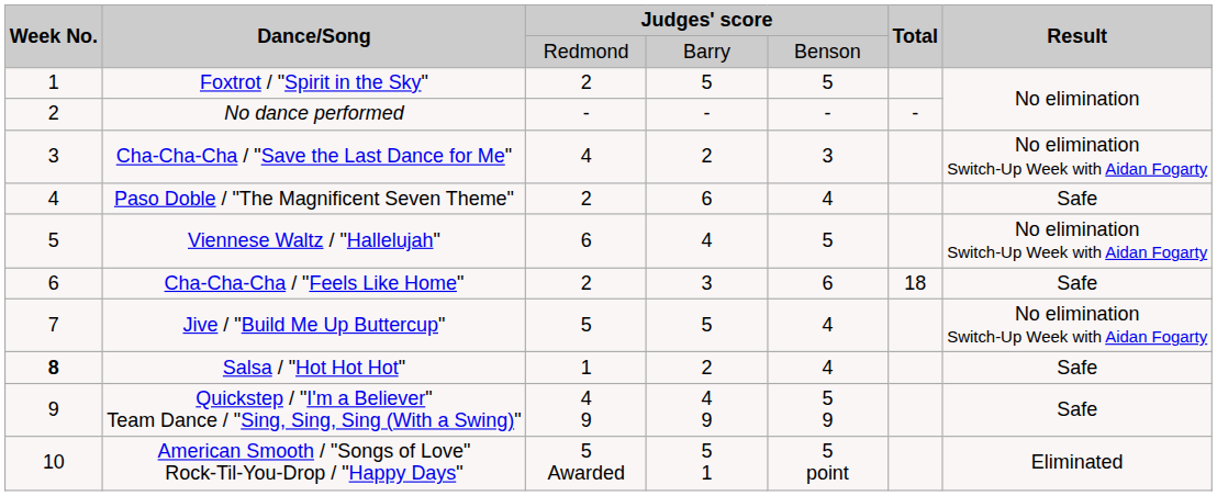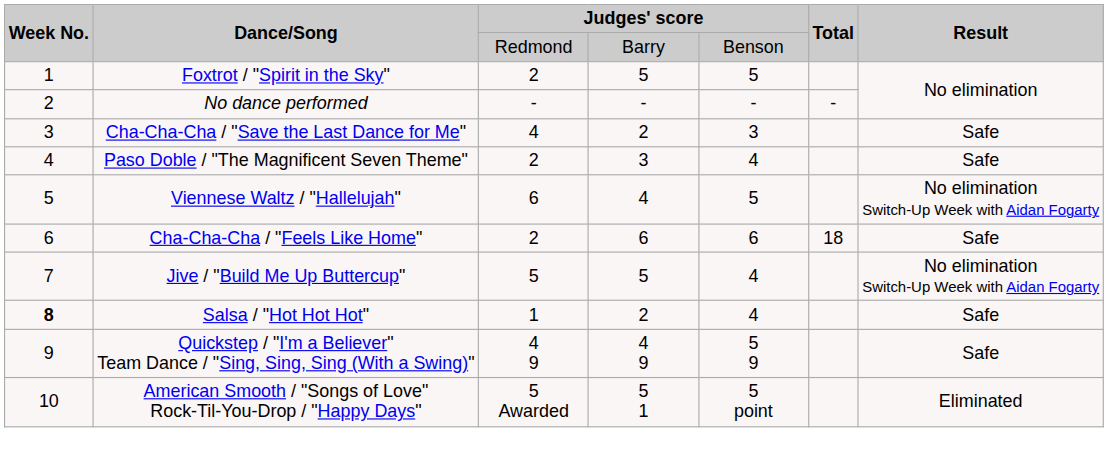Cha-Cha-Cha / "Save the Last Dance for Me" | Result: No elimination Switch-Up Week with Aidan Fogarty -> Safe
Paso Doble / "The Magnificent Seven Theme" | column 4: 6 -> 3
Cha-Cha-Cha / "Feels Like Home" | column 4: 3 -> 6
